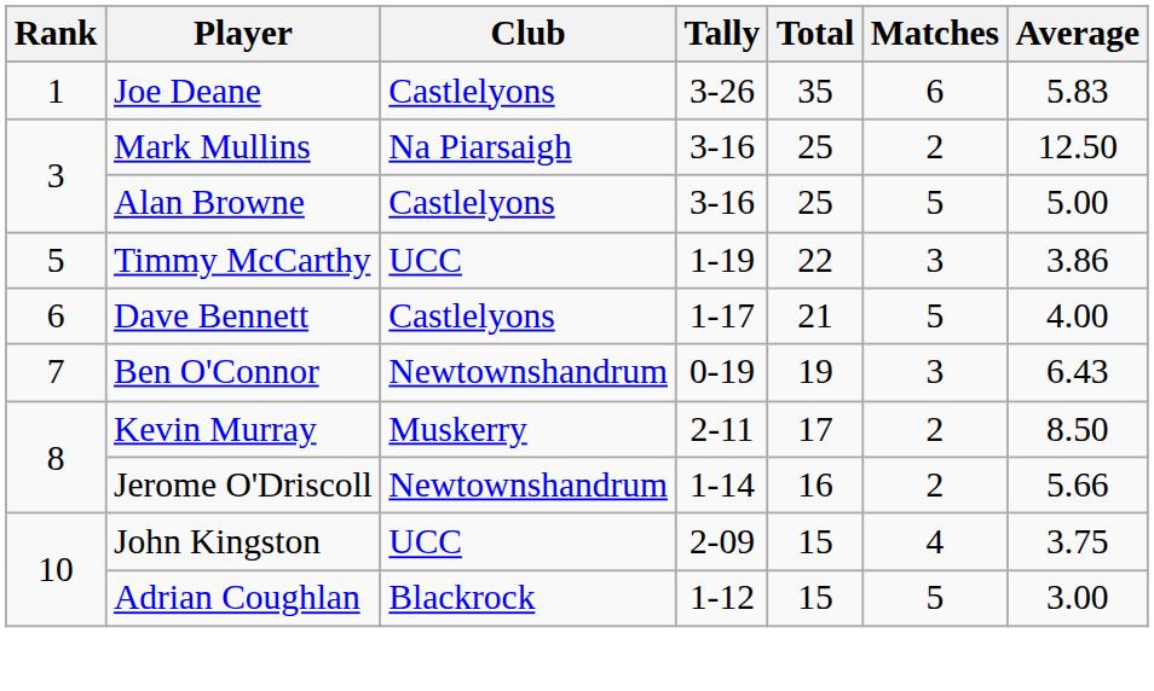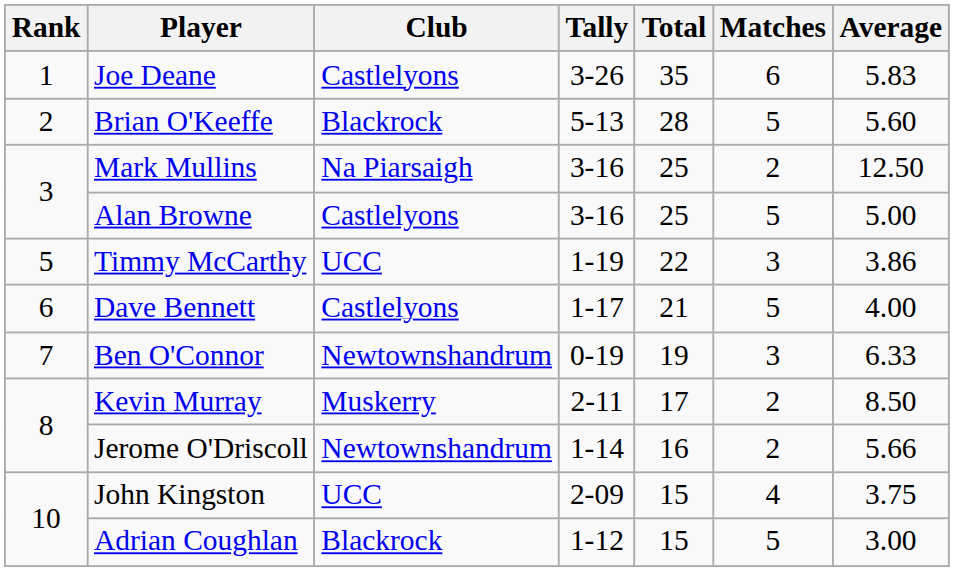+ row: 2 | Brian O'Keeffe | Blackrock | 5-13 | 28 | 5 | 5.60
Ben O'Connor | Average: 6.43 -> 6.33
